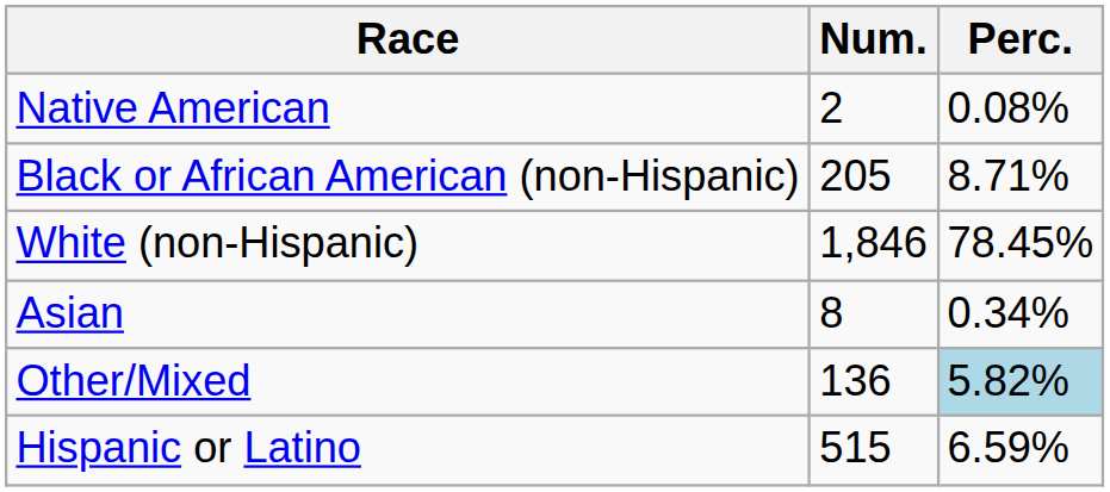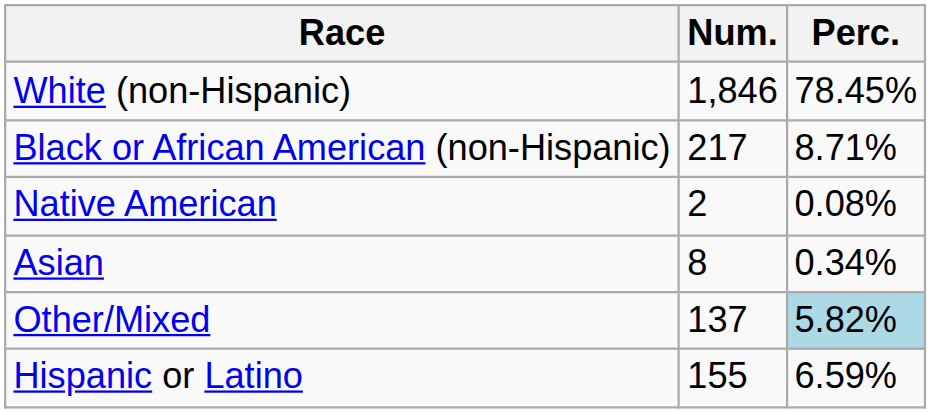rows swapped: White (non-Hispanic) <-> Native American
Black or African American (non-Hispanic) | Num.: 205 -> 217
Other/Mixed | Num.: 136 -> 137
Hispanic or Latino | Num.: 515 -> 155
